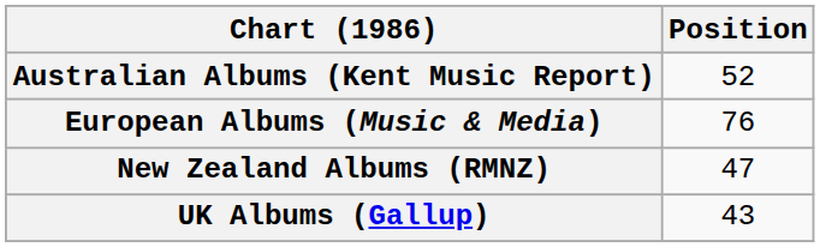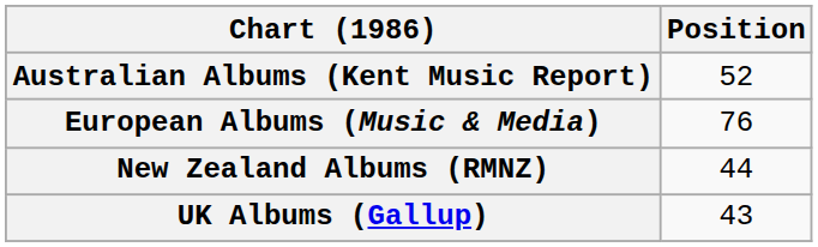New Zealand Albums (RMNZ) | Position: 47 -> 44
